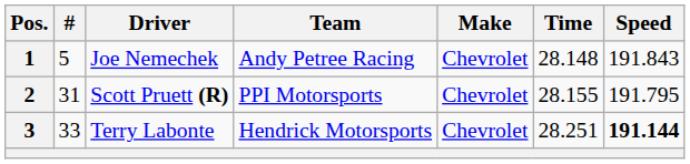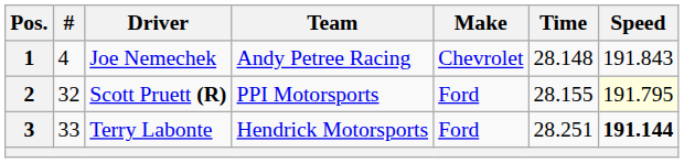1 | #: 5 -> 4
2 | #: 31 -> 32
2 | Make: Chevrolet -> Ford
2 | Speed: no background -> lightyellow background
3 | Make: Chevrolet -> Ford
